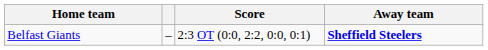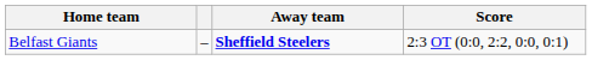columns swapped: Away team <-> Score
